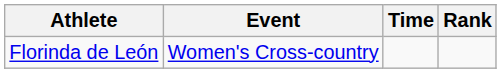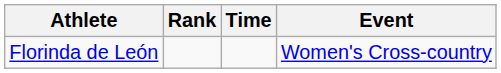columns swapped: Event <-> Rank
